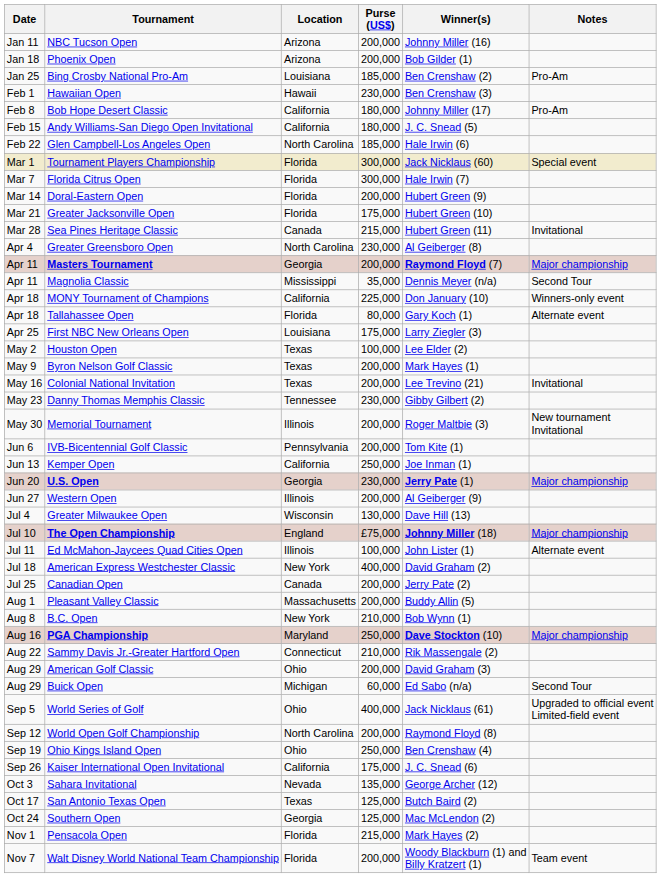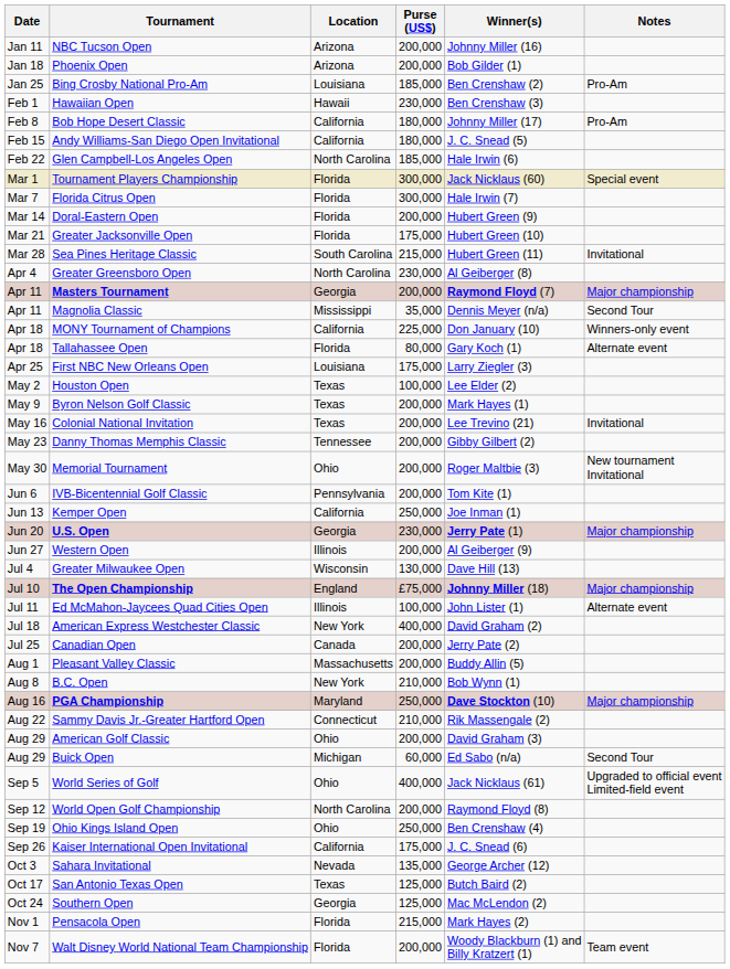Sea Pines Heritage Classic | Location: Canada -> South Carolina
Danny Thomas Memphis Classic | Purse (US$): 230,000 -> 200,000
Memorial Tournament | Location: Illinois -> Ohio
